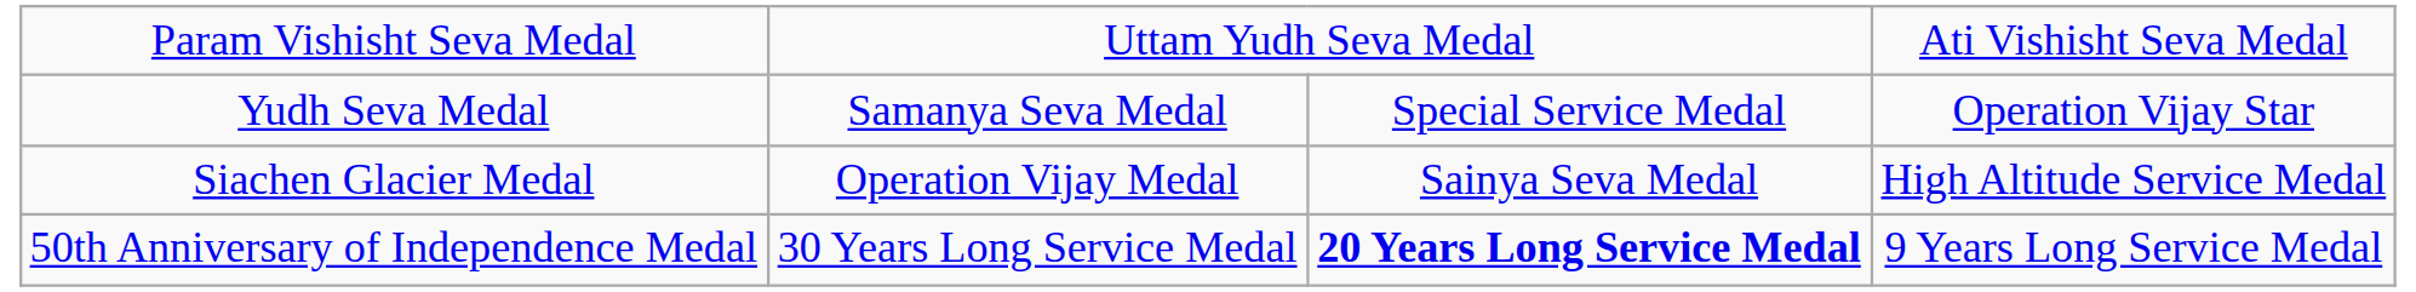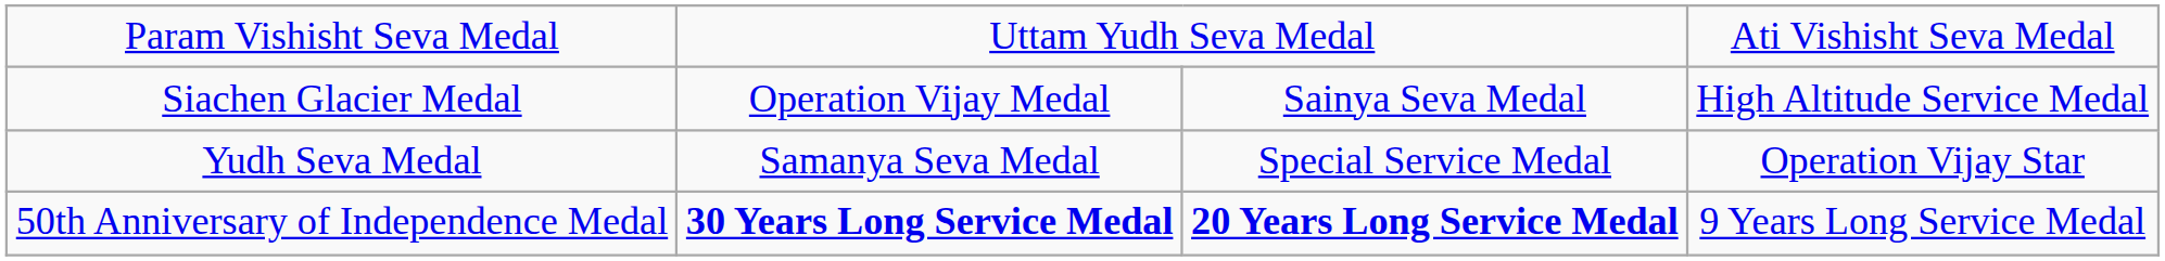rows swapped: Yudh Seva Medal <-> Siachen Glacier Medal
50th Anniversary of Independence Medal | column 2: normal -> bold
